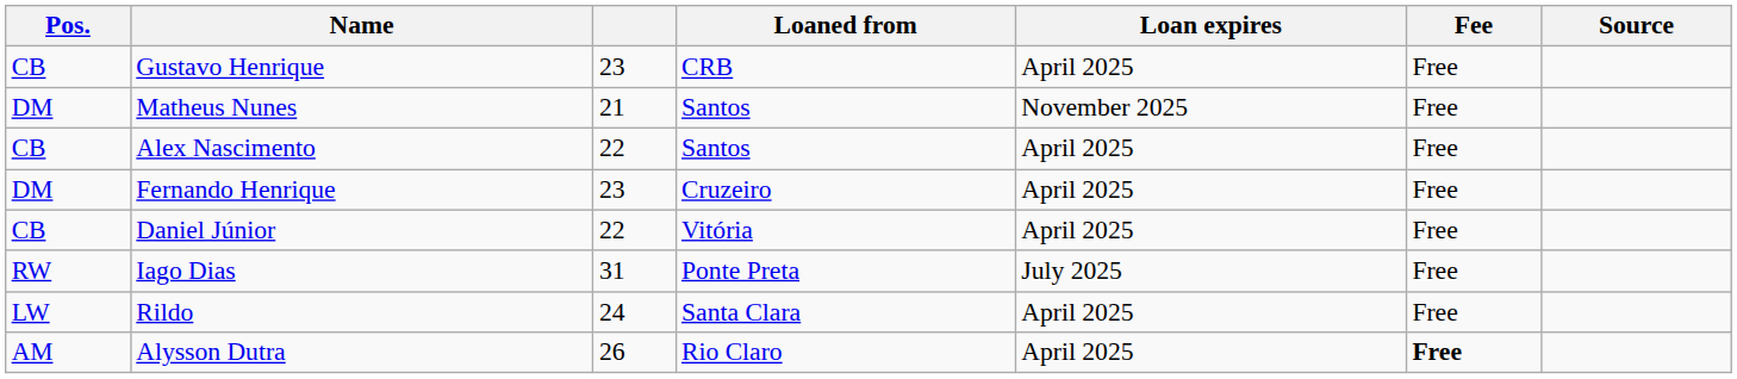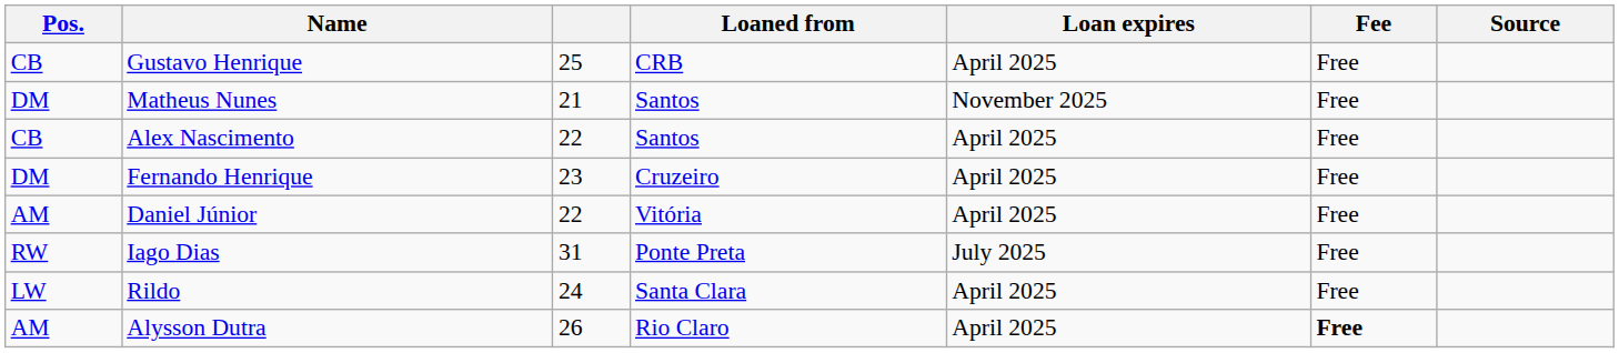Gustavo Henrique | column 3: 23 -> 25
Daniel Júnior | Pos.: CB -> AM
